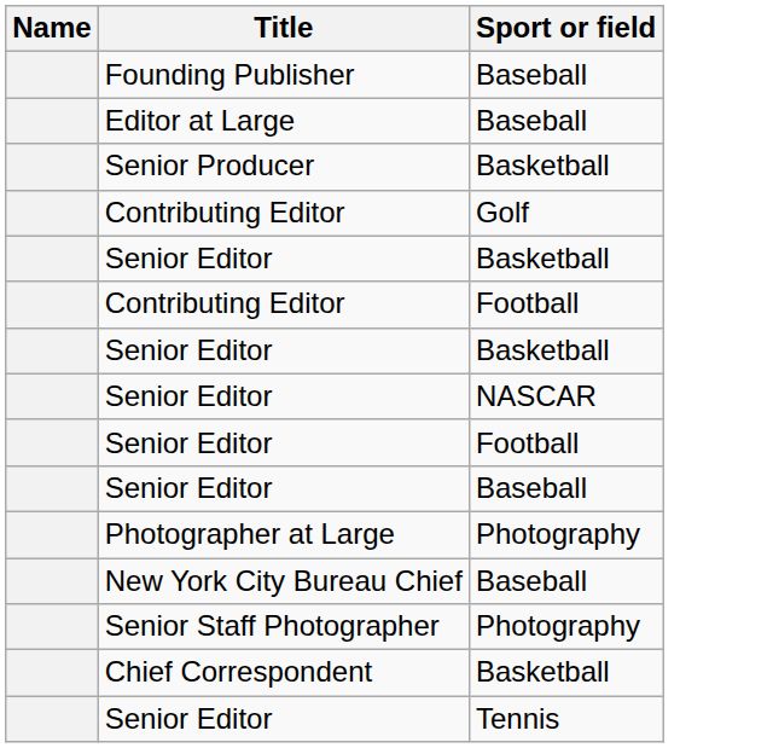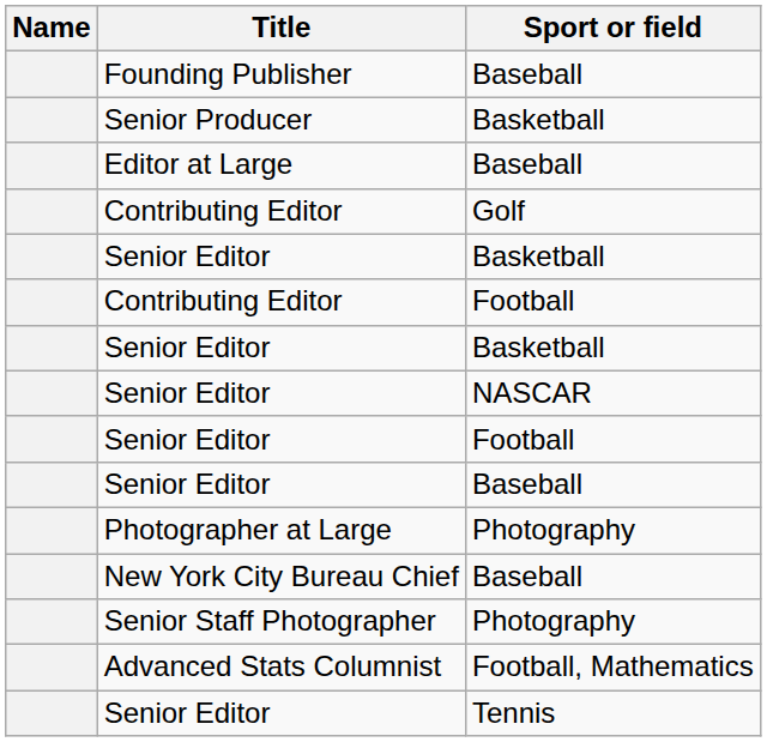rows swapped: Editor at Large <-> Senior Producer
+ row: Advanced Stats Columnist | Football, Mathematics
- row: Chief Correspondent | Basketball
